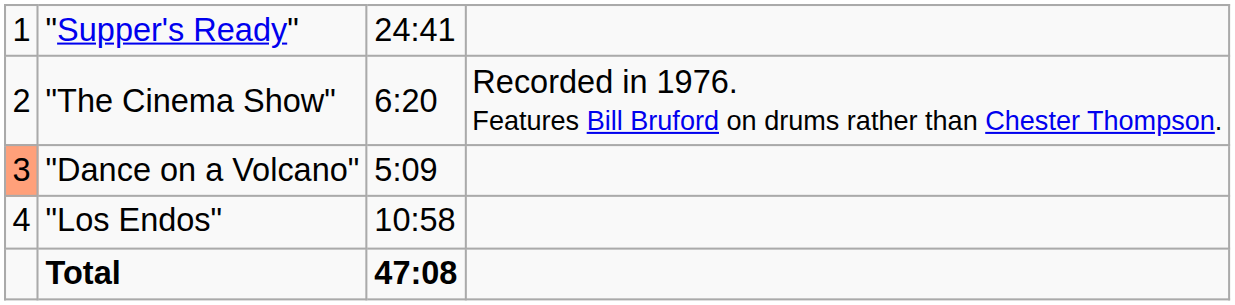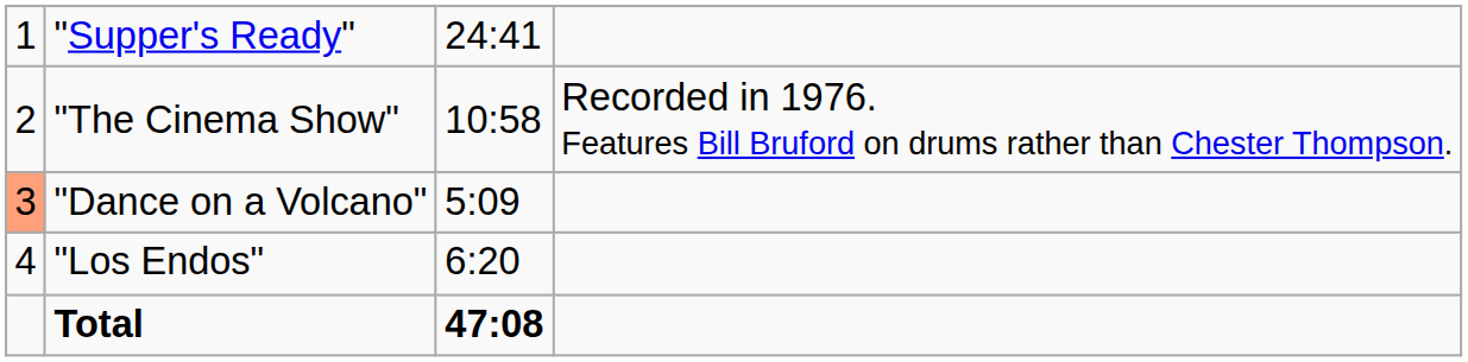"The Cinema Show" | column 3: 6:20 -> 10:58
"Los Endos" | column 3: 10:58 -> 6:20
